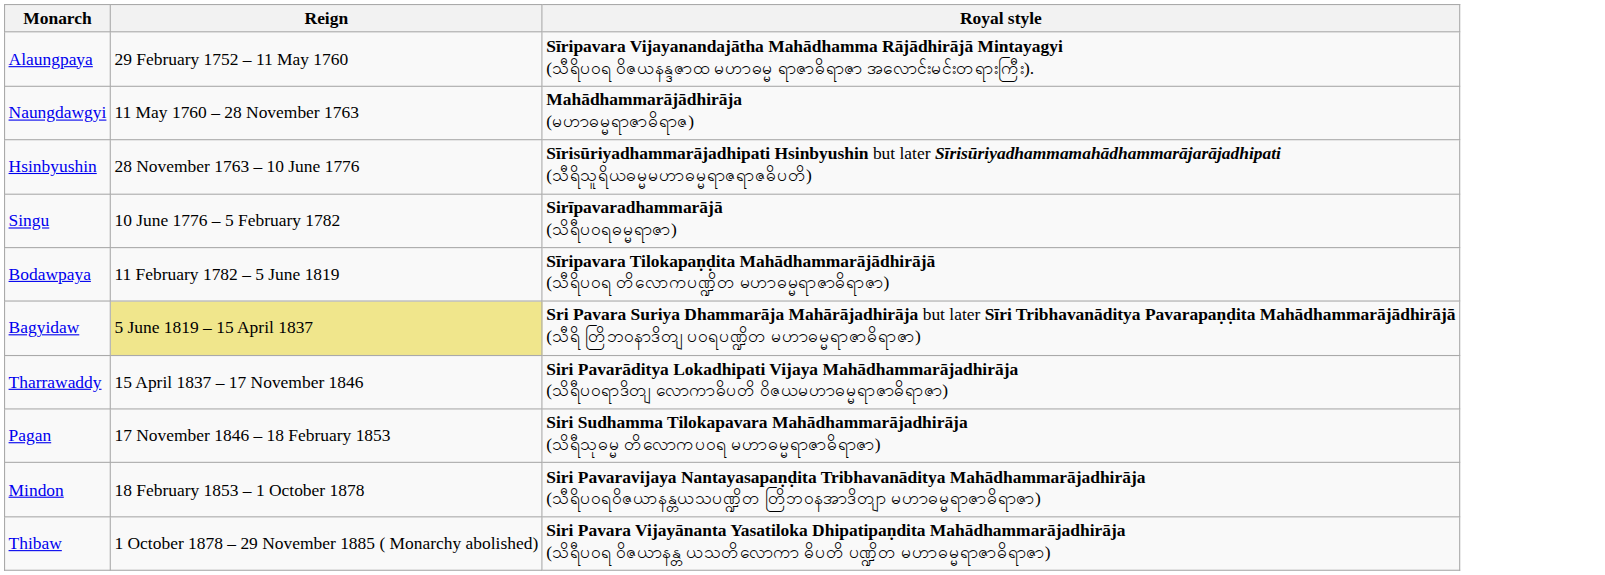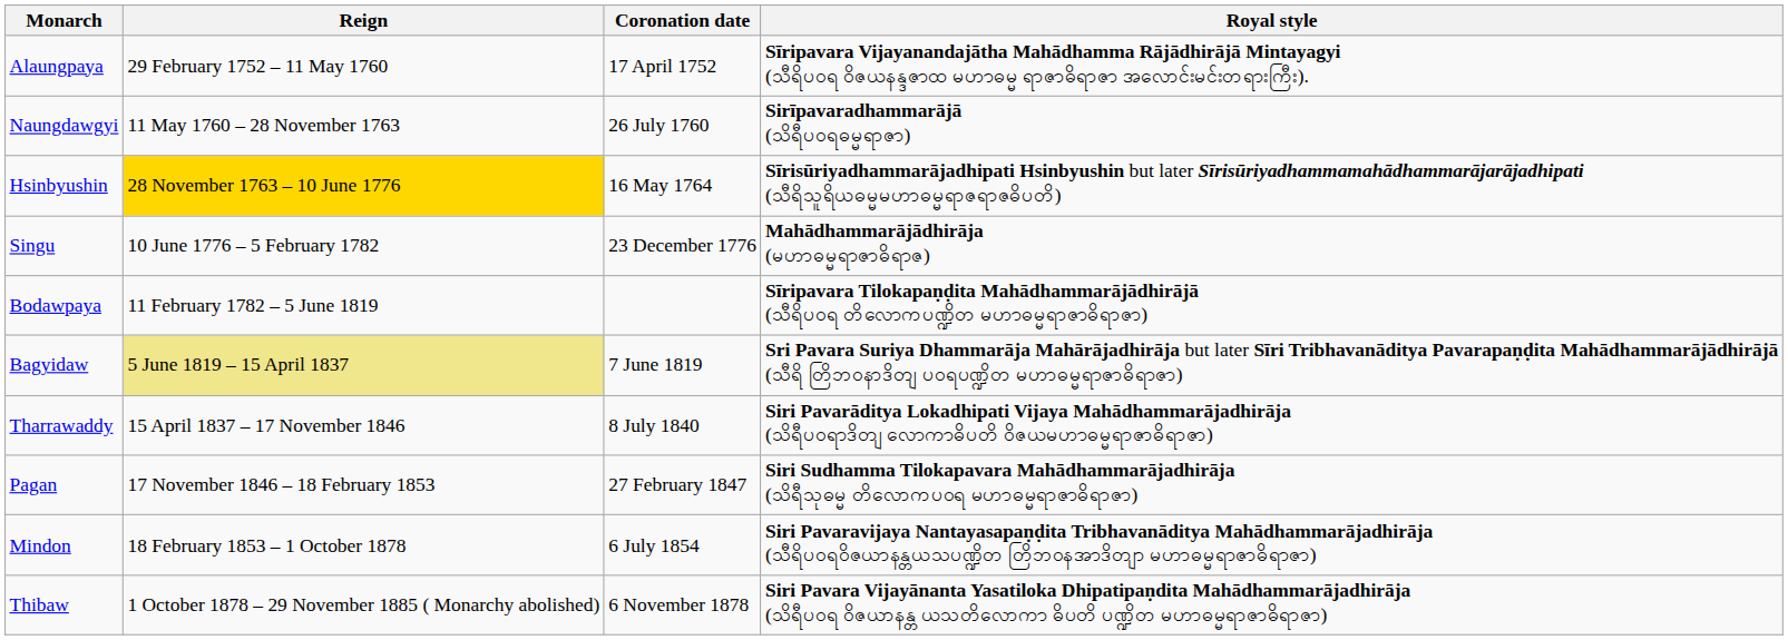+ column: Coronation date | 17 April 1752 | 26 July 1760 | 16 May 1764 | 23 December 1776 | 7 June 1819 | 8 July 1840 | 27 February 1847 | 6 July 1854 | 6 November 1878
Naungdawgyi | Royal style: Mahādhammarājādhirāja (မဟာဓမ္မရာဇာဓိရာဇ) -> Sirīpavaradhammarājā (သိရီပဝရဓမ္မရာဇာ)
Hsinbyushin | Reign: no background -> gold background
Singu | Royal style: Sirīpavaradhammarājā (သိရီပဝရဓမ္မရာဇာ) -> Mahādhammarājādhirāja (မဟာဓမ္မရာဇာဓိရာဇ)
